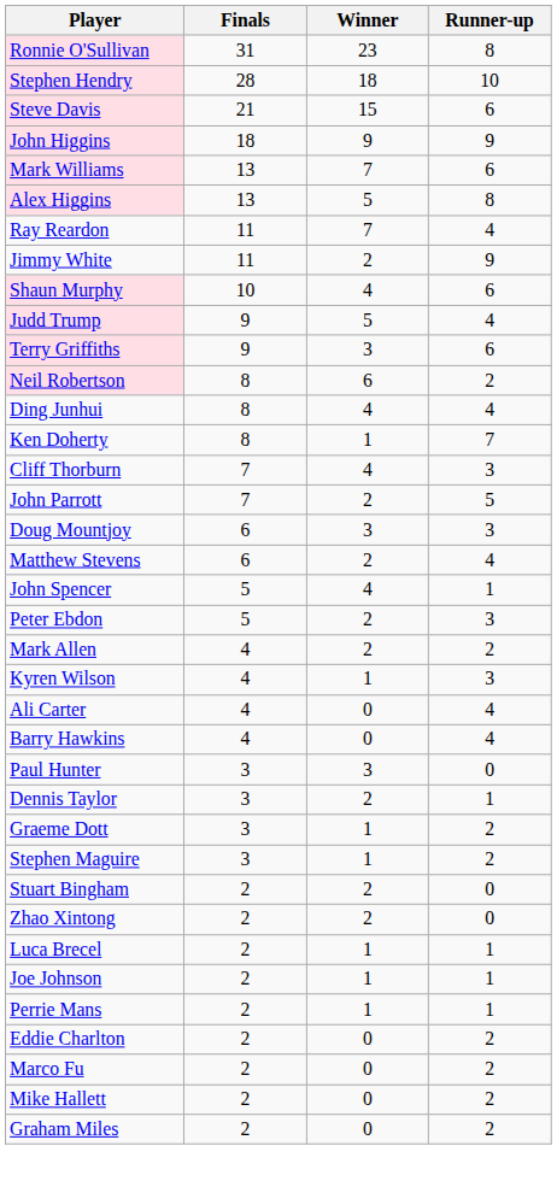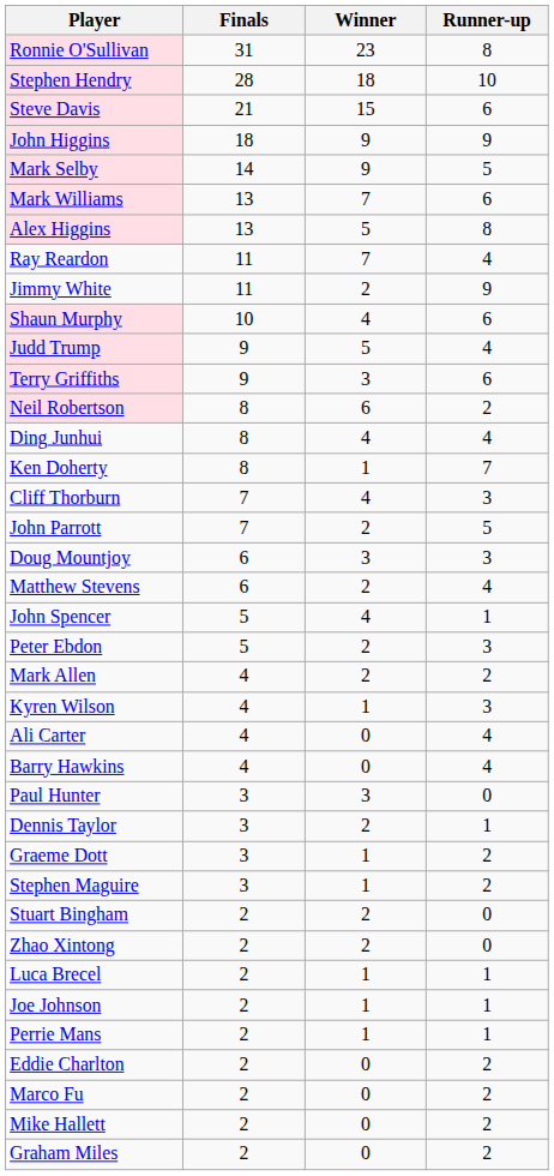+ row: Mark Selby | 14 | 9 | 5
